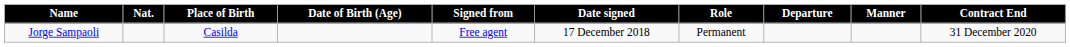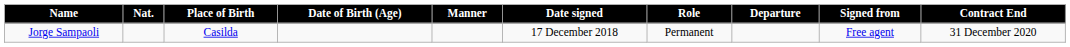columns swapped: Signed from <-> Manner
